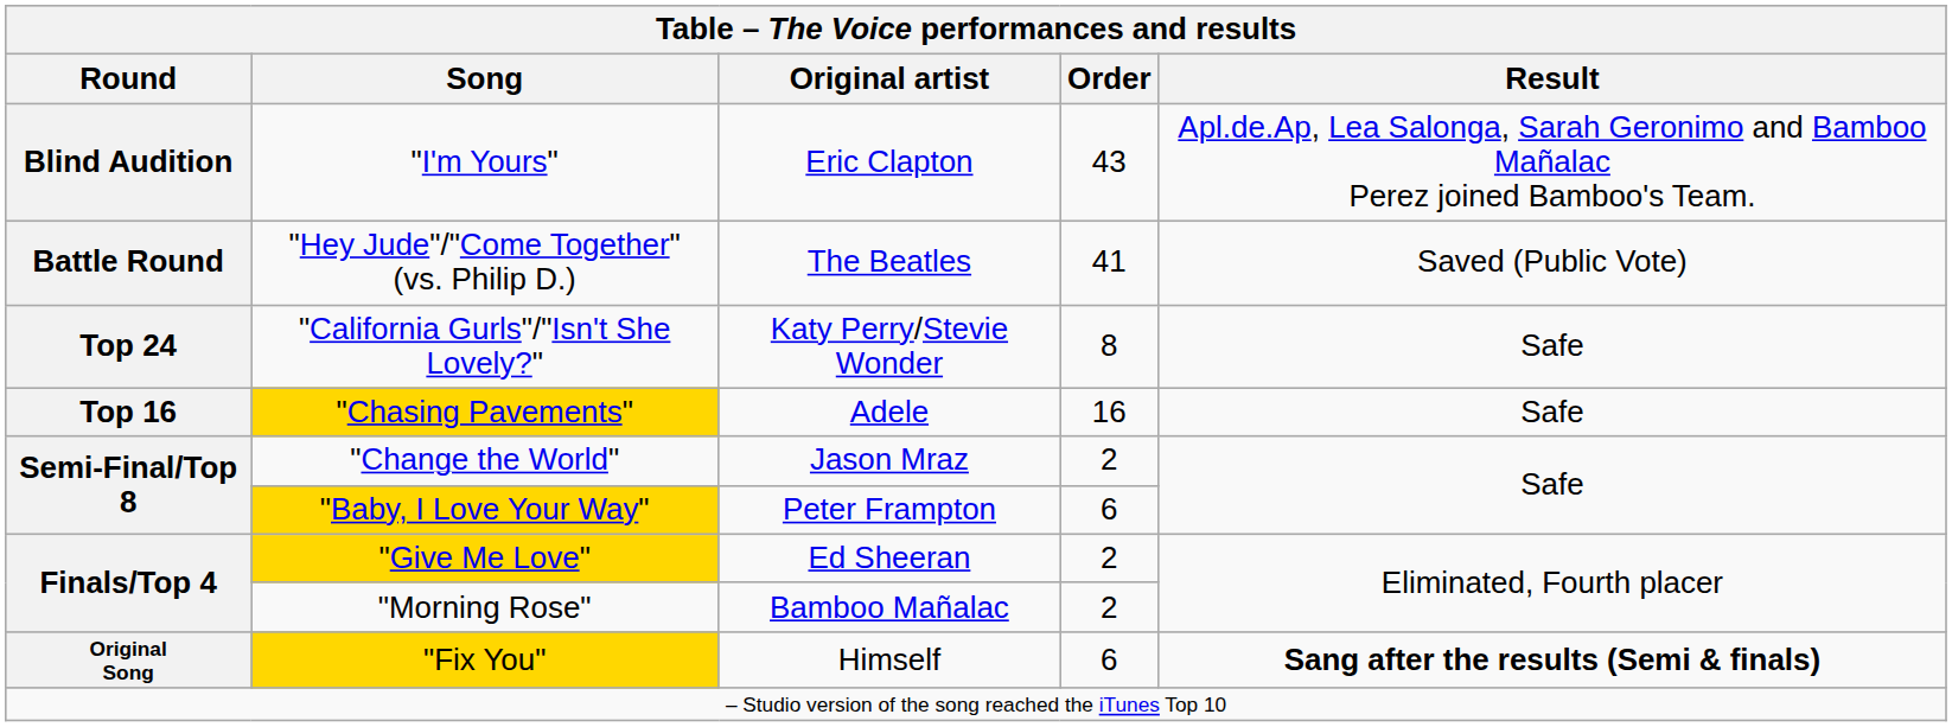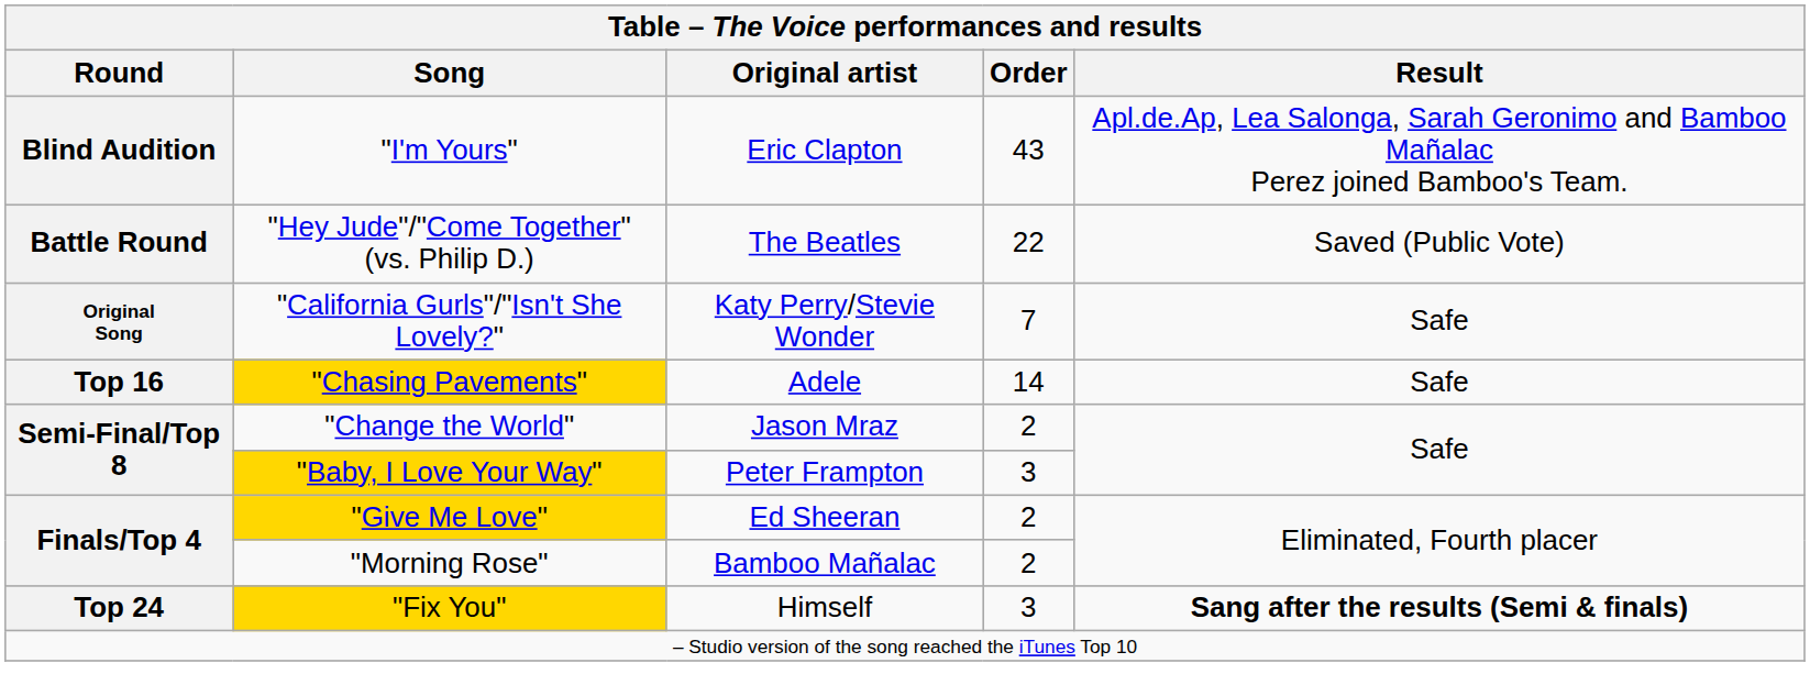"Hey Jude"/"Come Together" (vs. Philip D.) | Table – The Voice performances and results / Order: 41 -> 22
"California Gurls"/"Isn't She Lovely?" | Table – The Voice performances and results / Round: Top 24 -> Original Song
"California Gurls"/"Isn't She Lovely?" | Table – The Voice performances and results / Order: 8 -> 7
"Chasing Pavements" | Table – The Voice performances and results / Order: 16 -> 14
"Baby, I Love Your Way" | Table – The Voice performances and results / Order: 6 -> 3
"Fix You" | Table – The Voice performances and results / Round: Original Song -> Top 24
"Fix You" | Table – The Voice performances and results / Order: 6 -> 3
